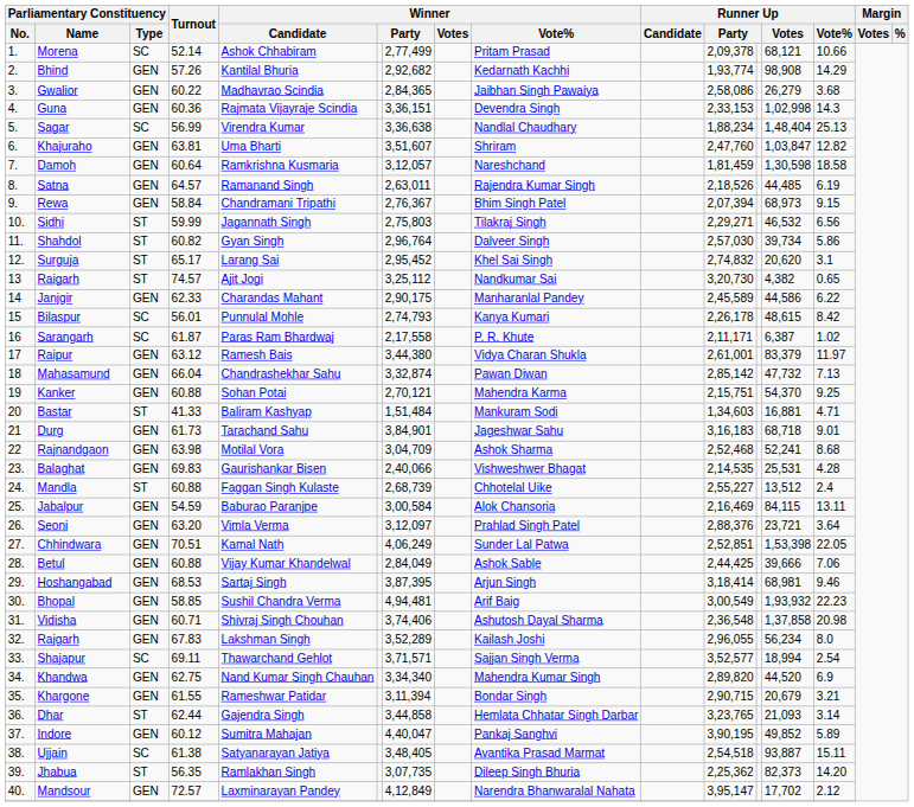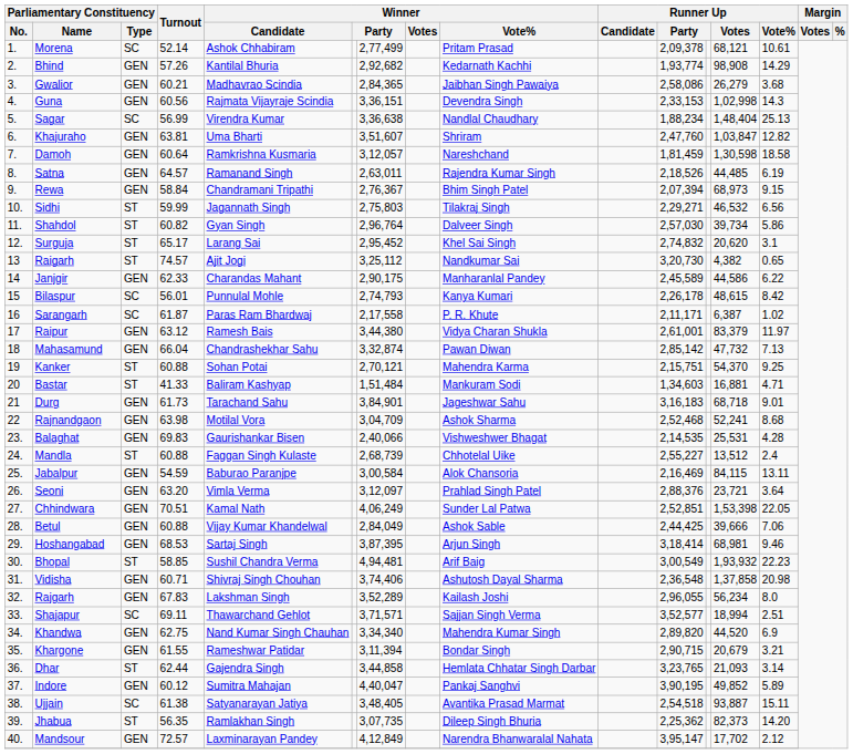Morena | Runner Up / Vote%: 10.66 -> 10.61
Gwalior | Turnout: 60.22 -> 60.21
Guna | Turnout: 60.36 -> 60.56
Kanker | Parliamentary Constituency / Type: GEN -> ST
Bhopal | Parliamentary Constituency / Type: GEN -> ST
Shajapur | Runner Up / Vote%: 2.54 -> 2.51
